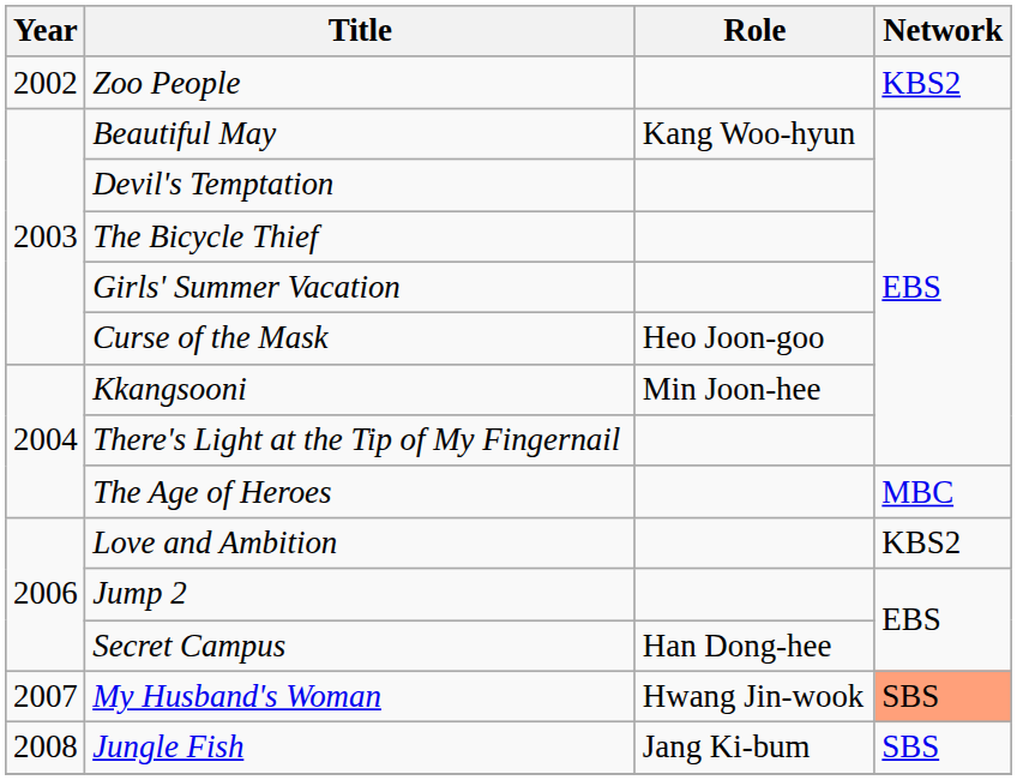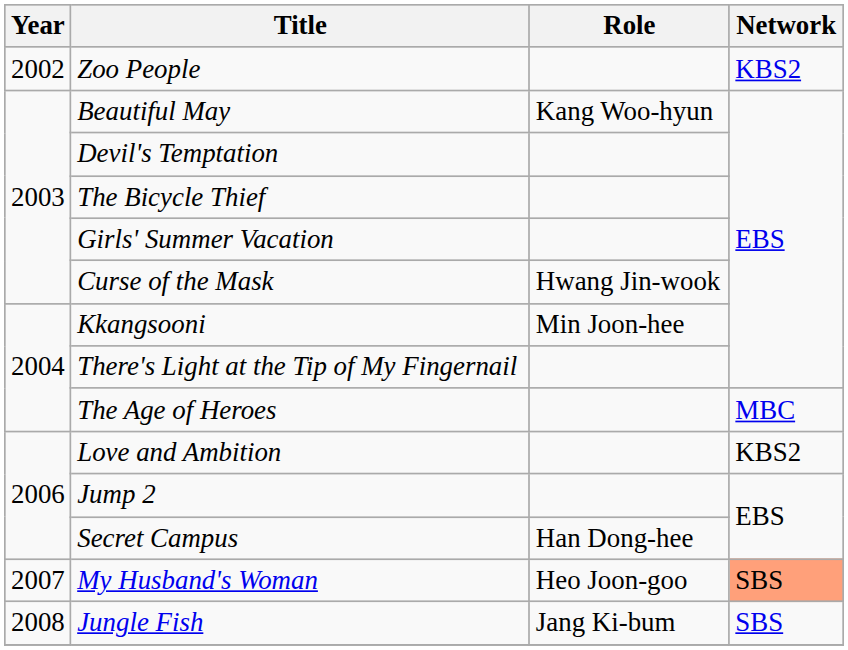Curse of the Mask | Role: Heo Joon-goo -> Hwang Jin-wook
My Husband's Woman | Role: Hwang Jin-wook -> Heo Joon-goo
